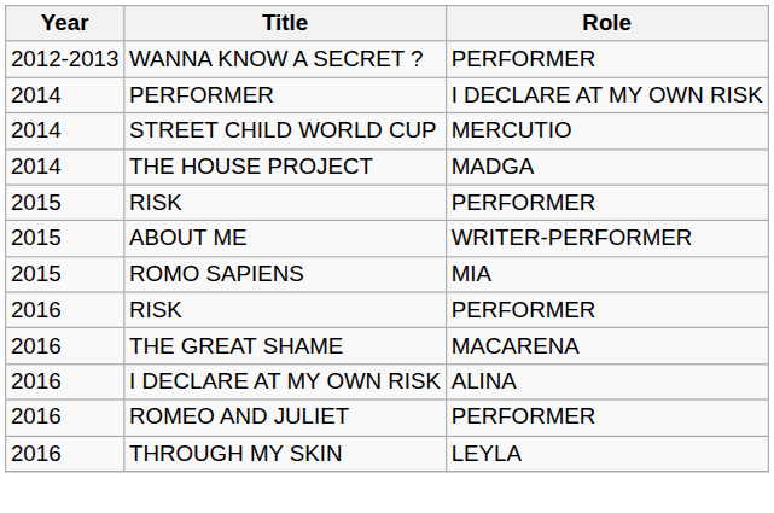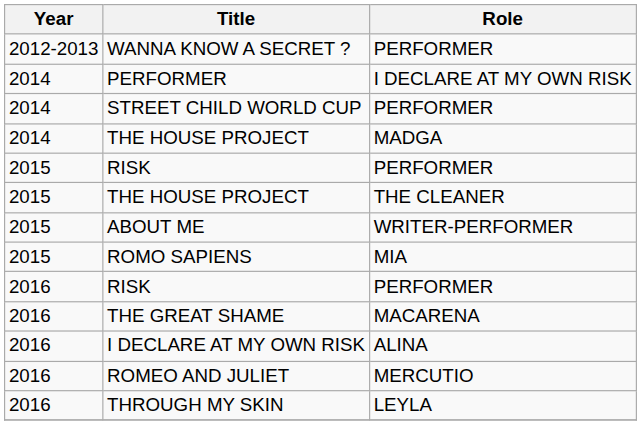STREET CHILD WORLD CUP | Role: MERCUTIO -> PERFORMER
+ row: 2015 | THE HOUSE PROJECT | THE CLEANER
ROMEO AND JULIET | Role: PERFORMER -> MERCUTIO
